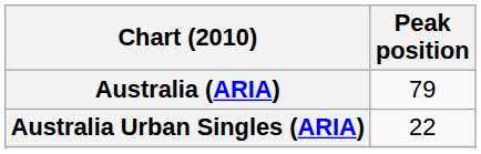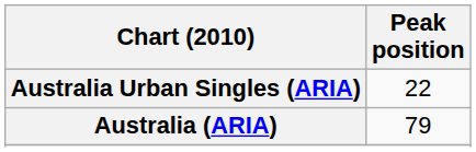rows swapped: Australia (ARIA) <-> Australia Urban Singles (ARIA)
